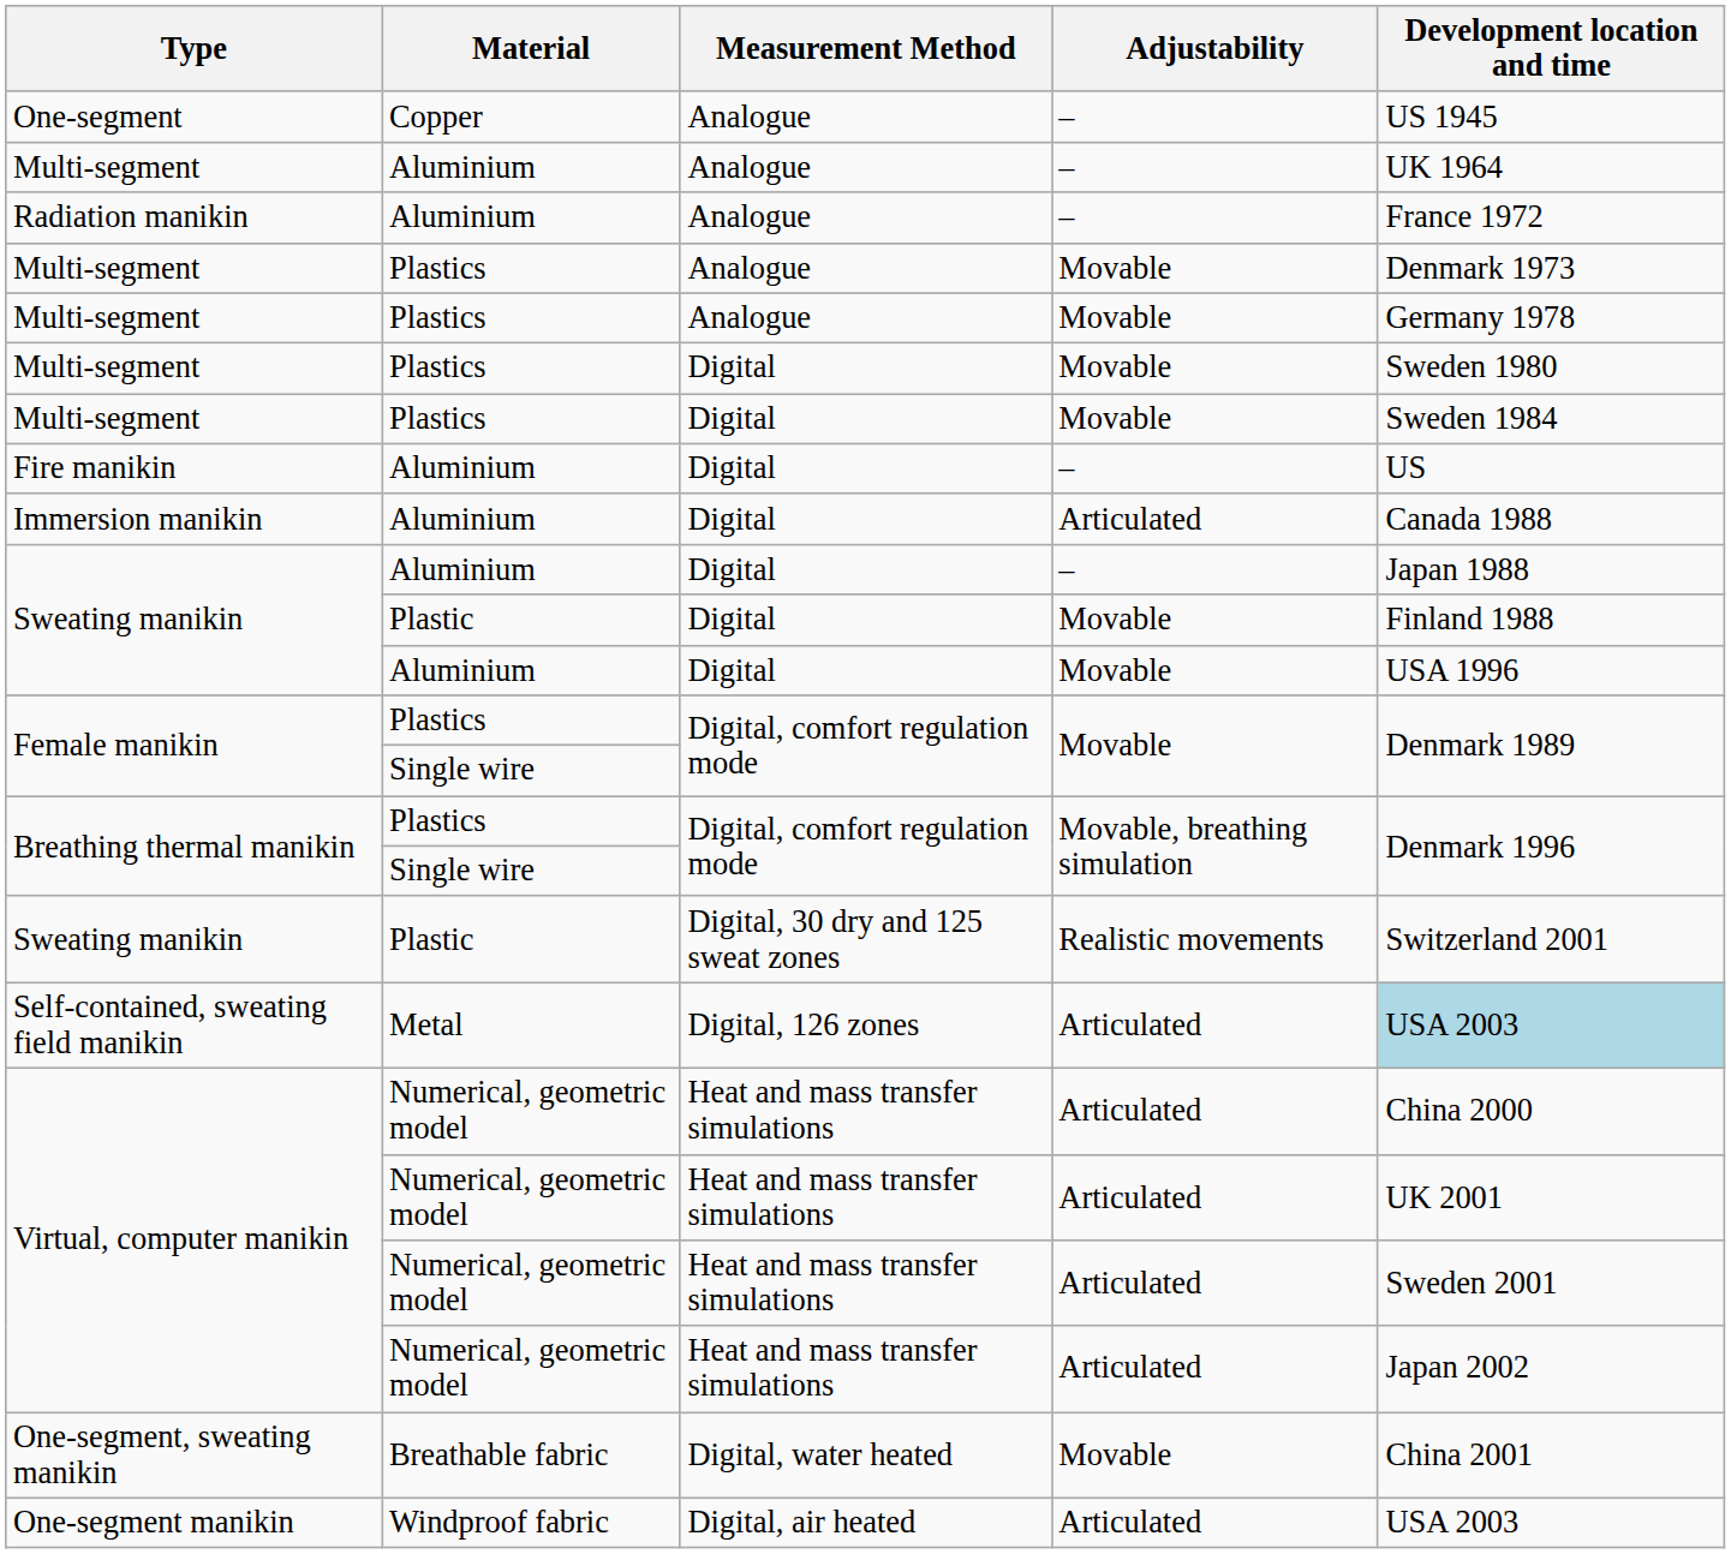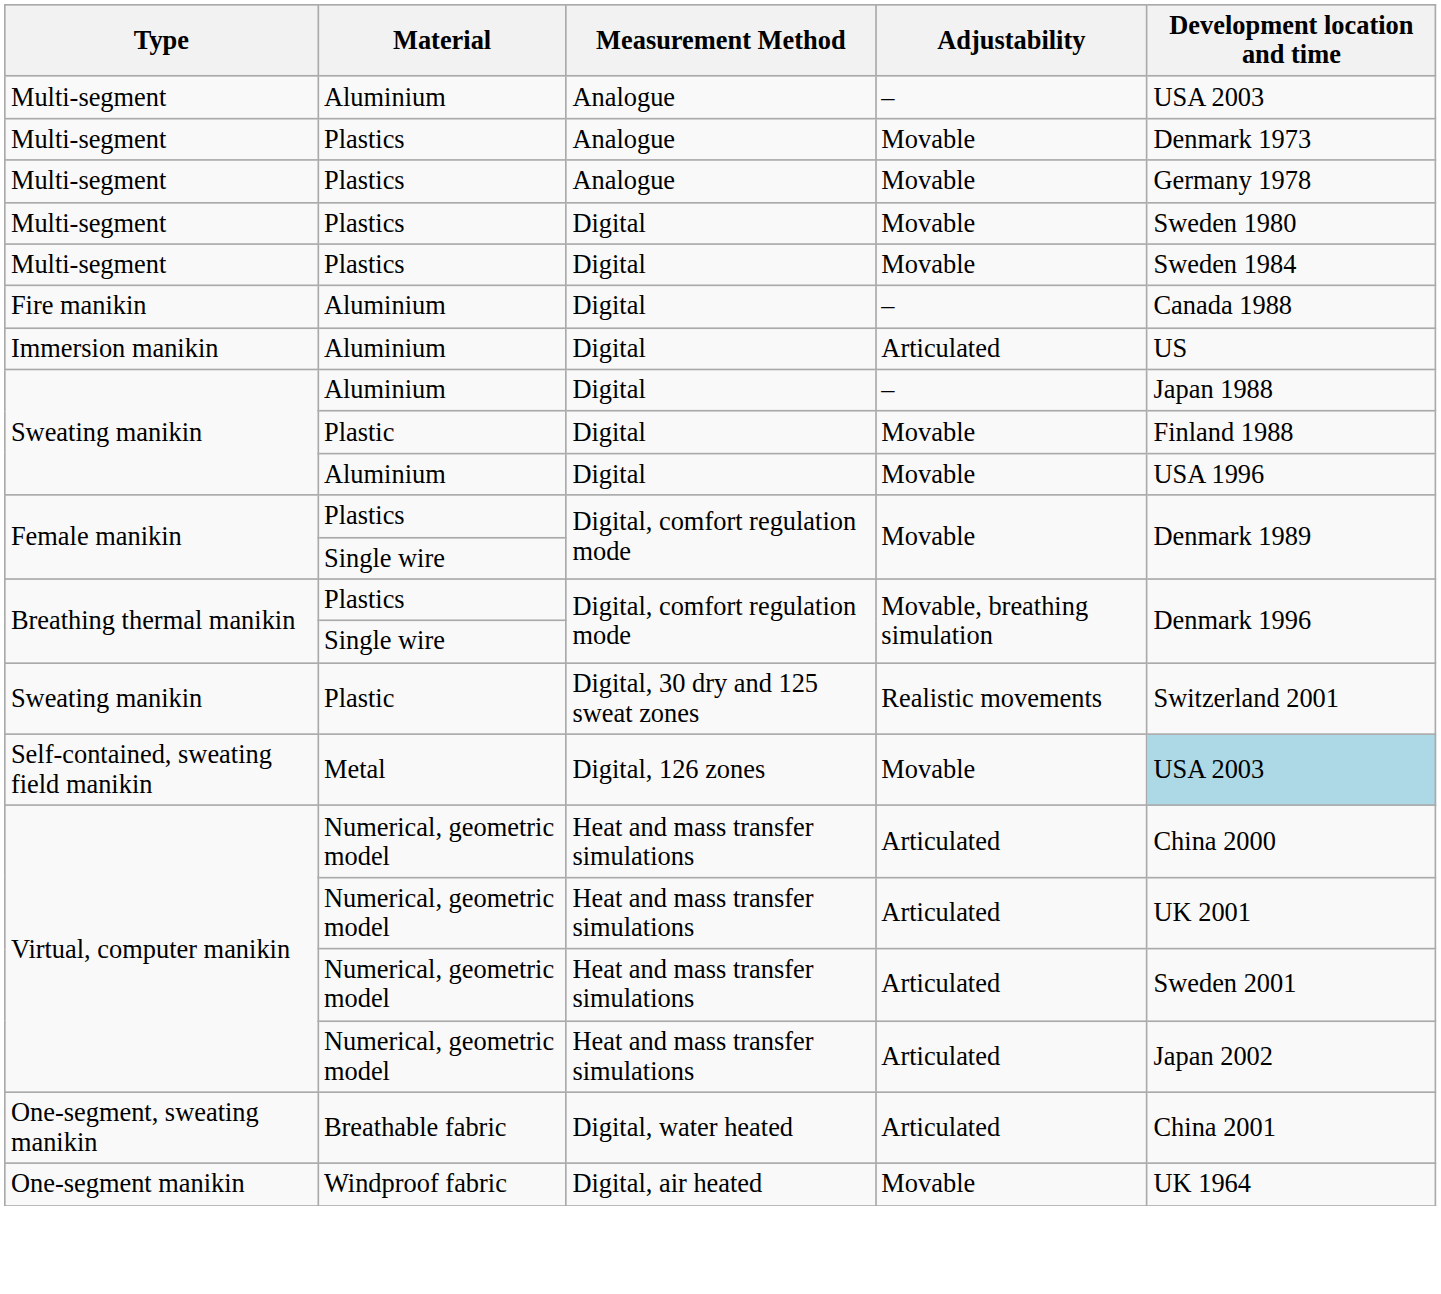- row: One-segment | Copper | Analogue | – | US 1945
Multi-segment / Aluminium | Development location and time: UK 1964 -> USA 2003
- row: Radiation manikin | Aluminium | Analogue | – | France 1972
Fire manikin | Development location and time: US -> Canada 1988
Immersion manikin | Development location and time: Canada 1988 -> US
Self-contained, sweating field manikin | Adjustability: Articulated -> Movable
One-segment, sweating manikin | Adjustability: Movable -> Articulated
One-segment manikin | Adjustability: Articulated -> Movable
One-segment manikin | Development location and time: USA 2003 -> UK 1964
